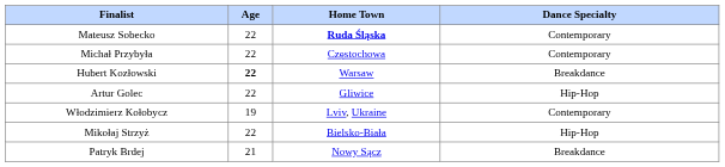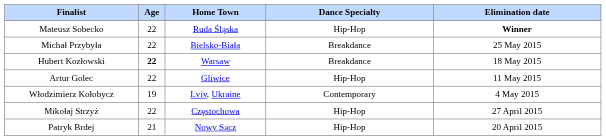+ column: Elimination date | Winner | 25 May 2015 | 18 May 2015 | 11 May 2015 | 4 May 2015 | 27 April 2015 | 20 April 2015
Mateusz Sobecko | Home Town: bold -> normal
Mateusz Sobecko | Dance Specialty: Contemporary -> Hip-Hop
Michał Przybyła | Home Town: Częstochowa -> Bielsko-Biała
Michał Przybyła | Dance Specialty: Contemporary -> Breakdance
Mikołaj Strzyż | Home Town: Bielsko-Biała -> Częstochowa
Patryk Brdej | Dance Specialty: Breakdance -> Hip-Hop
